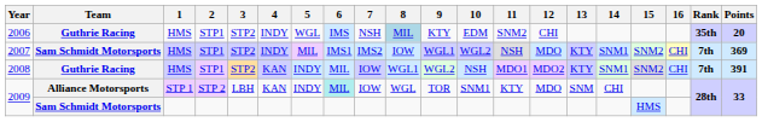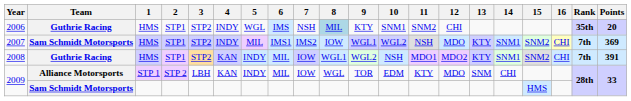2006 | 10: EDM -> SNM1
2009 / Alliance Motorsports | 6: paleturquoise background -> no background
2009 / Alliance Motorsports | 10: SNM1 -> EDM
